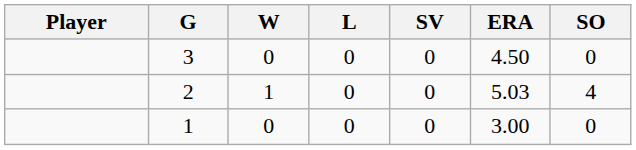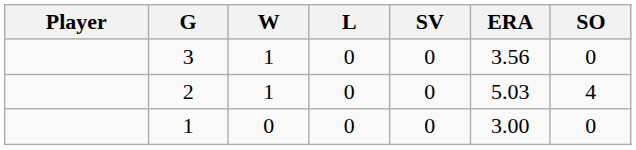3 | W: 0 -> 1
3 | ERA: 4.50 -> 3.56
